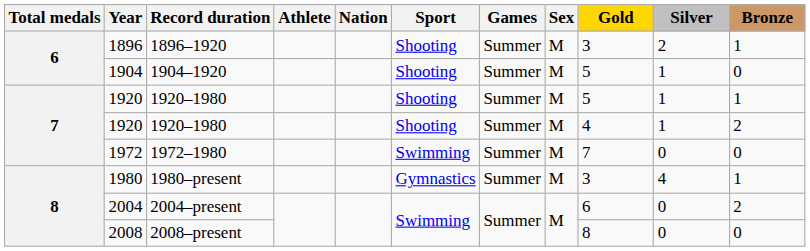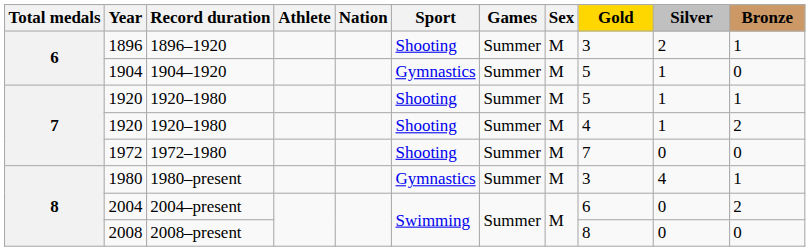1904 | Sport: Shooting -> Gymnastics
1972 | Sport: Swimming -> Shooting
